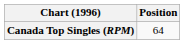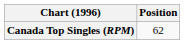Canada Top Singles (RPM) | Position: 64 -> 62
